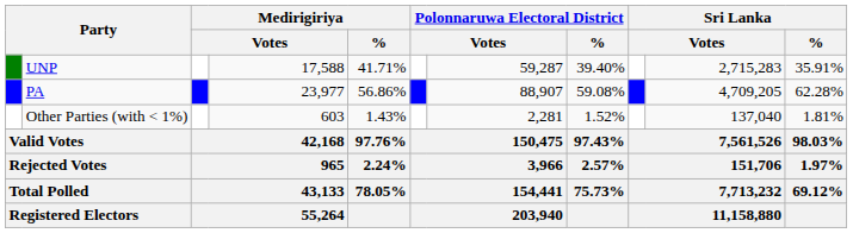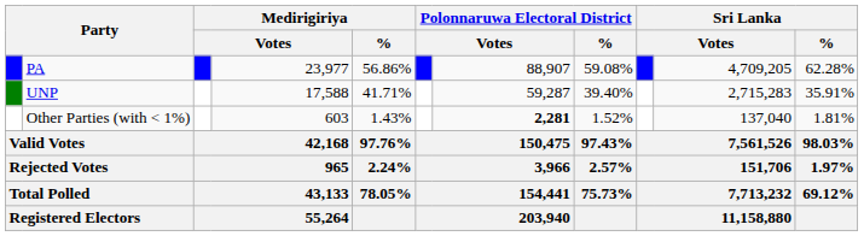rows swapped: PA <-> UNP
Other Parties (with < 1%) | column 7: normal -> bold
